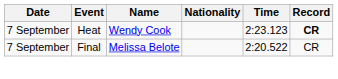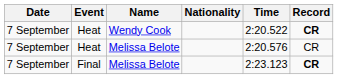Heat / Wendy Cook | Time: 2:23.123 -> 2:20.522
+ row: 7 September | Heat | Melissa Belote | 2:20.576 | CR
Final | Time: 2:20.522 -> 2:23.123
Final | Record: normal -> bold
